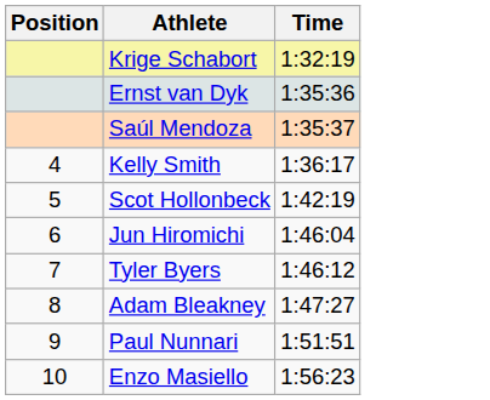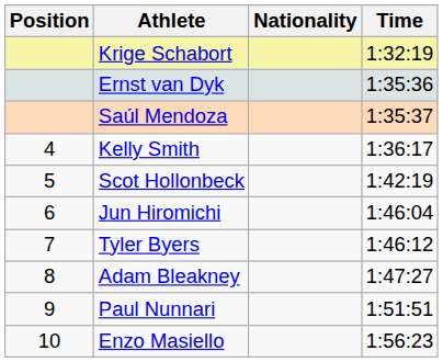+ column: Nationality
